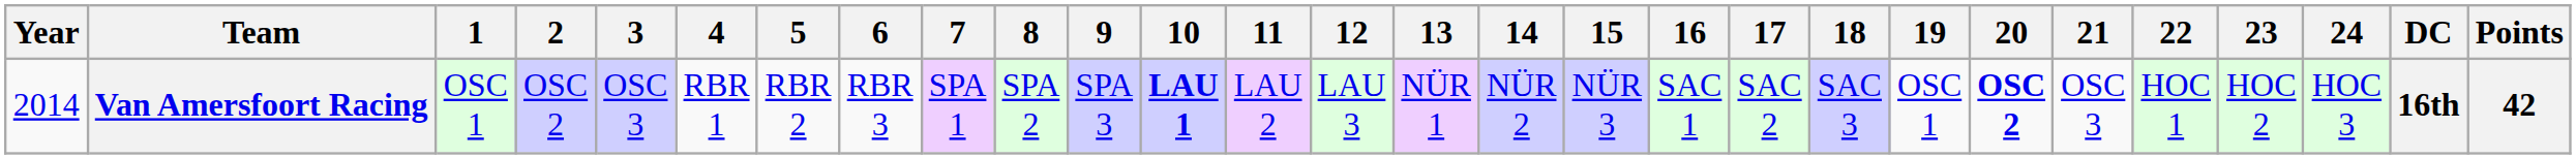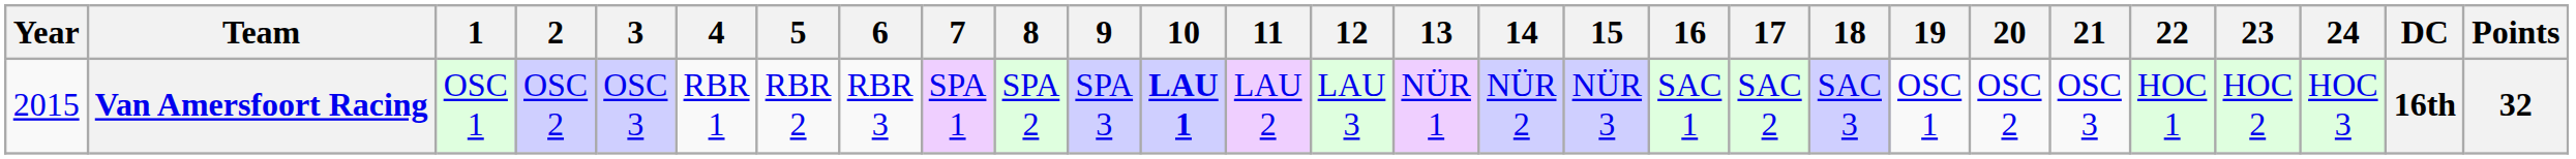Van Amersfoort Racing | Year: 2014 -> 2015
Van Amersfoort Racing | 20: bold -> normal
Van Amersfoort Racing | Points: 42 -> 32
